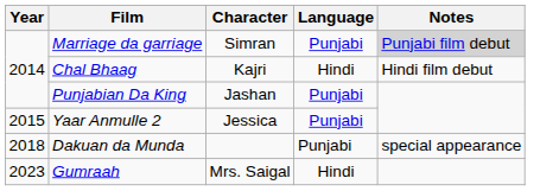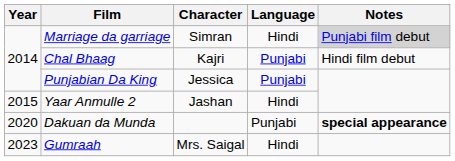Marriage da garriage | Language: Punjabi -> Hindi
Chal Bhaag | Language: Hindi -> Punjabi
Punjabian Da King | Character: Jashan -> Jessica
Yaar Anmulle 2 | Character: Jessica -> Jashan
Yaar Anmulle 2 | Language: Punjabi -> Hindi
Dakuan da Munda | Year: 2018 -> 2020
Dakuan da Munda | Notes: normal -> bold
